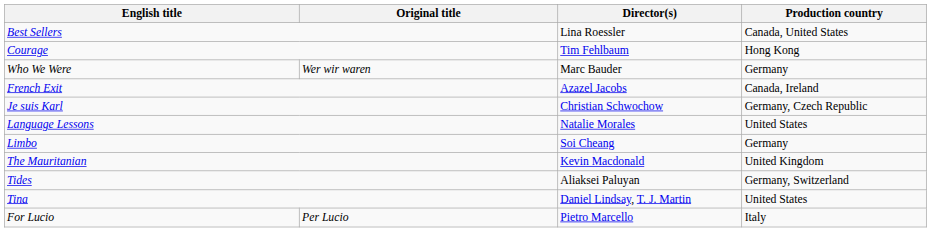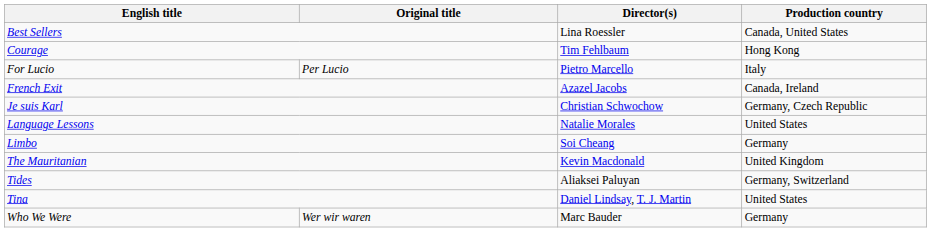rows swapped: For Lucio <-> Who We Were
